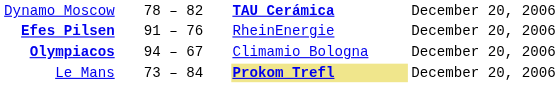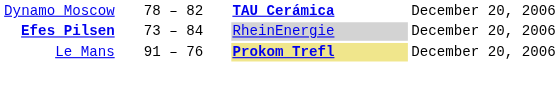Efes Pilsen | column 2: 91 – 76 -> 73 – 84
Efes Pilsen | column 3: no background -> lightgrey background
- row: Olympiacos | 94 – 67 | Climamio Bologna | December 20, 2006
Le Mans | column 2: 73 – 84 -> 91 – 76
